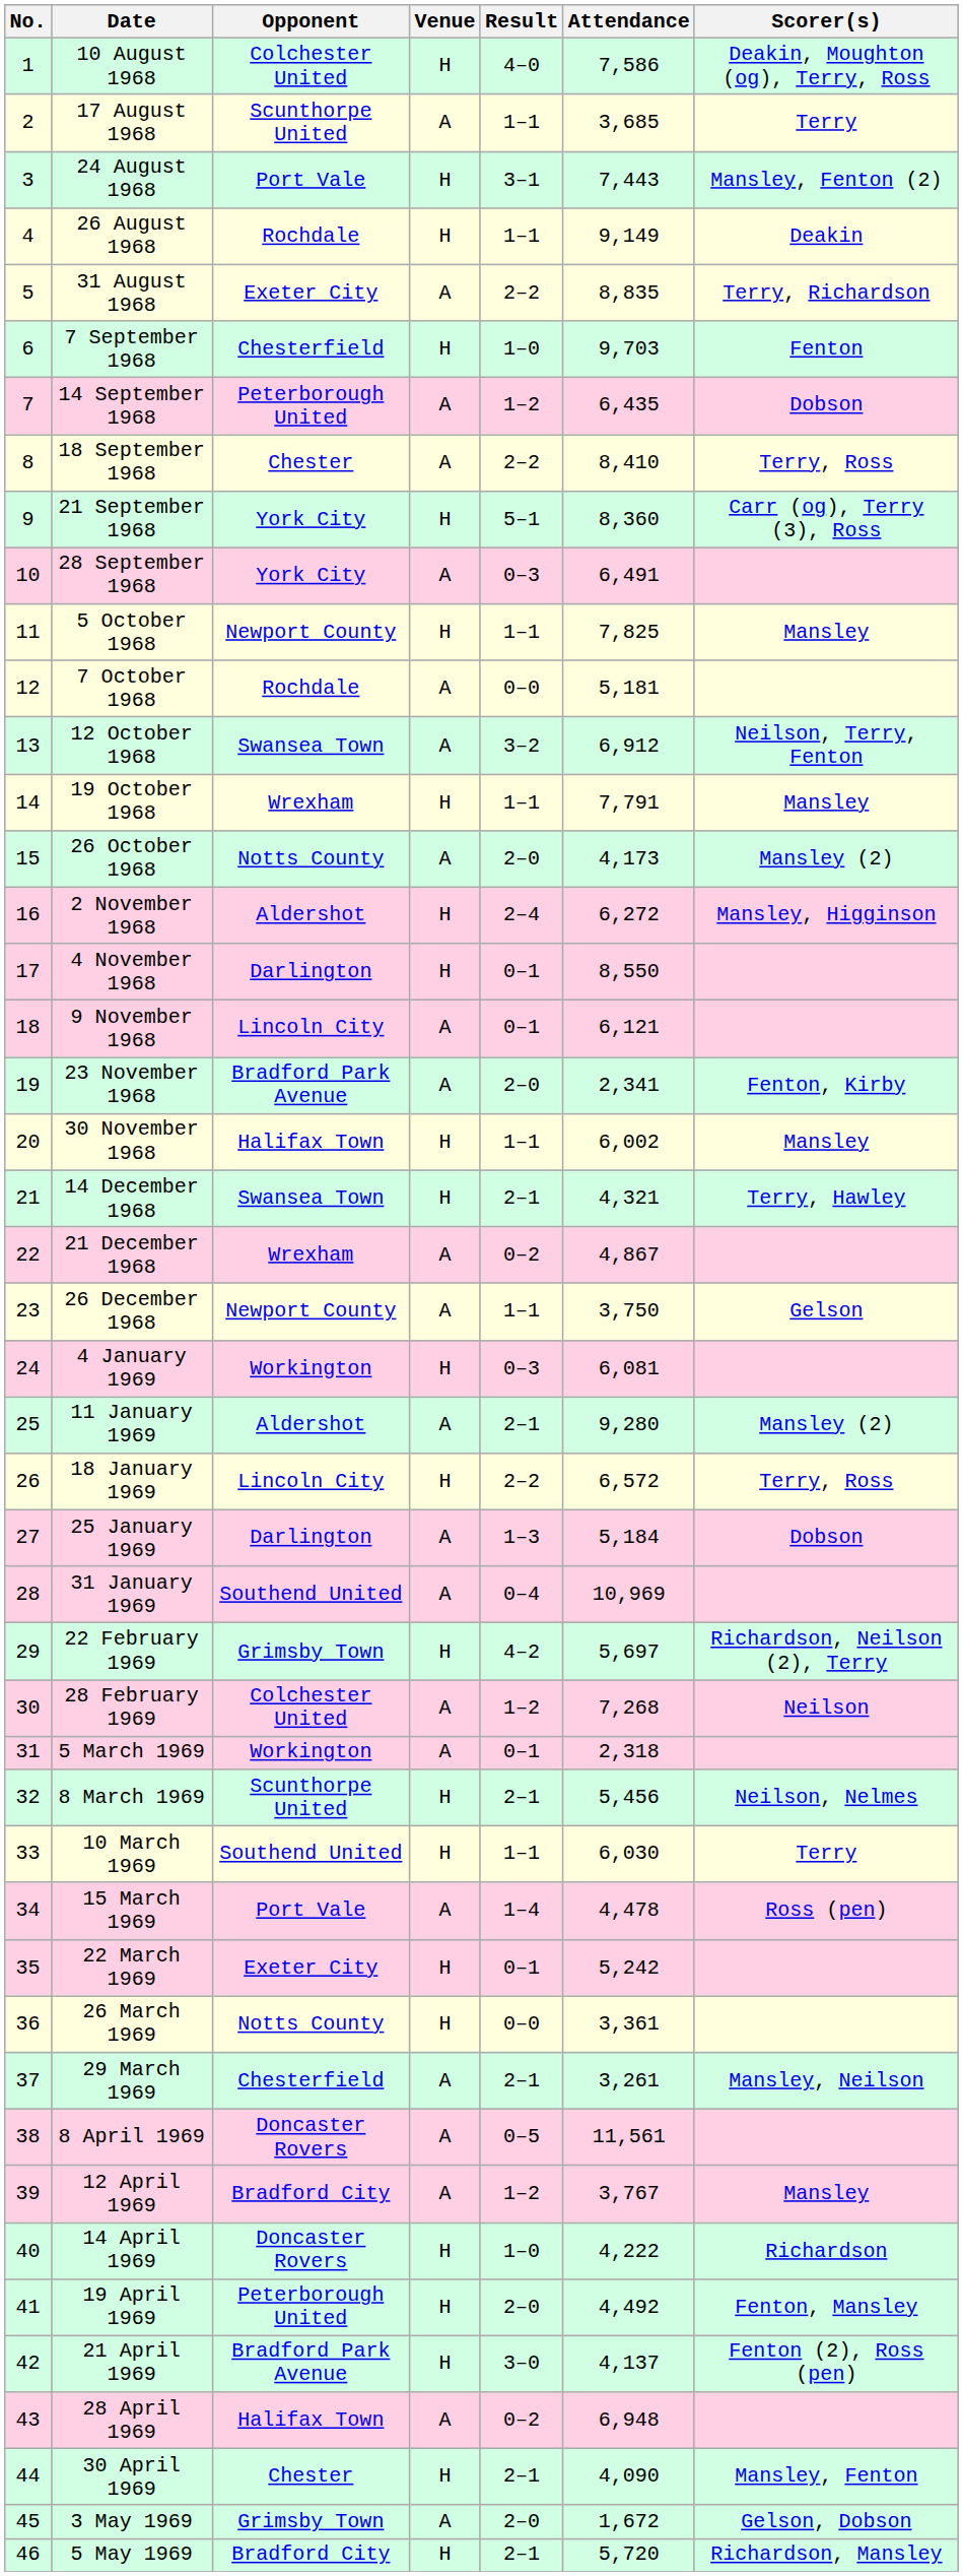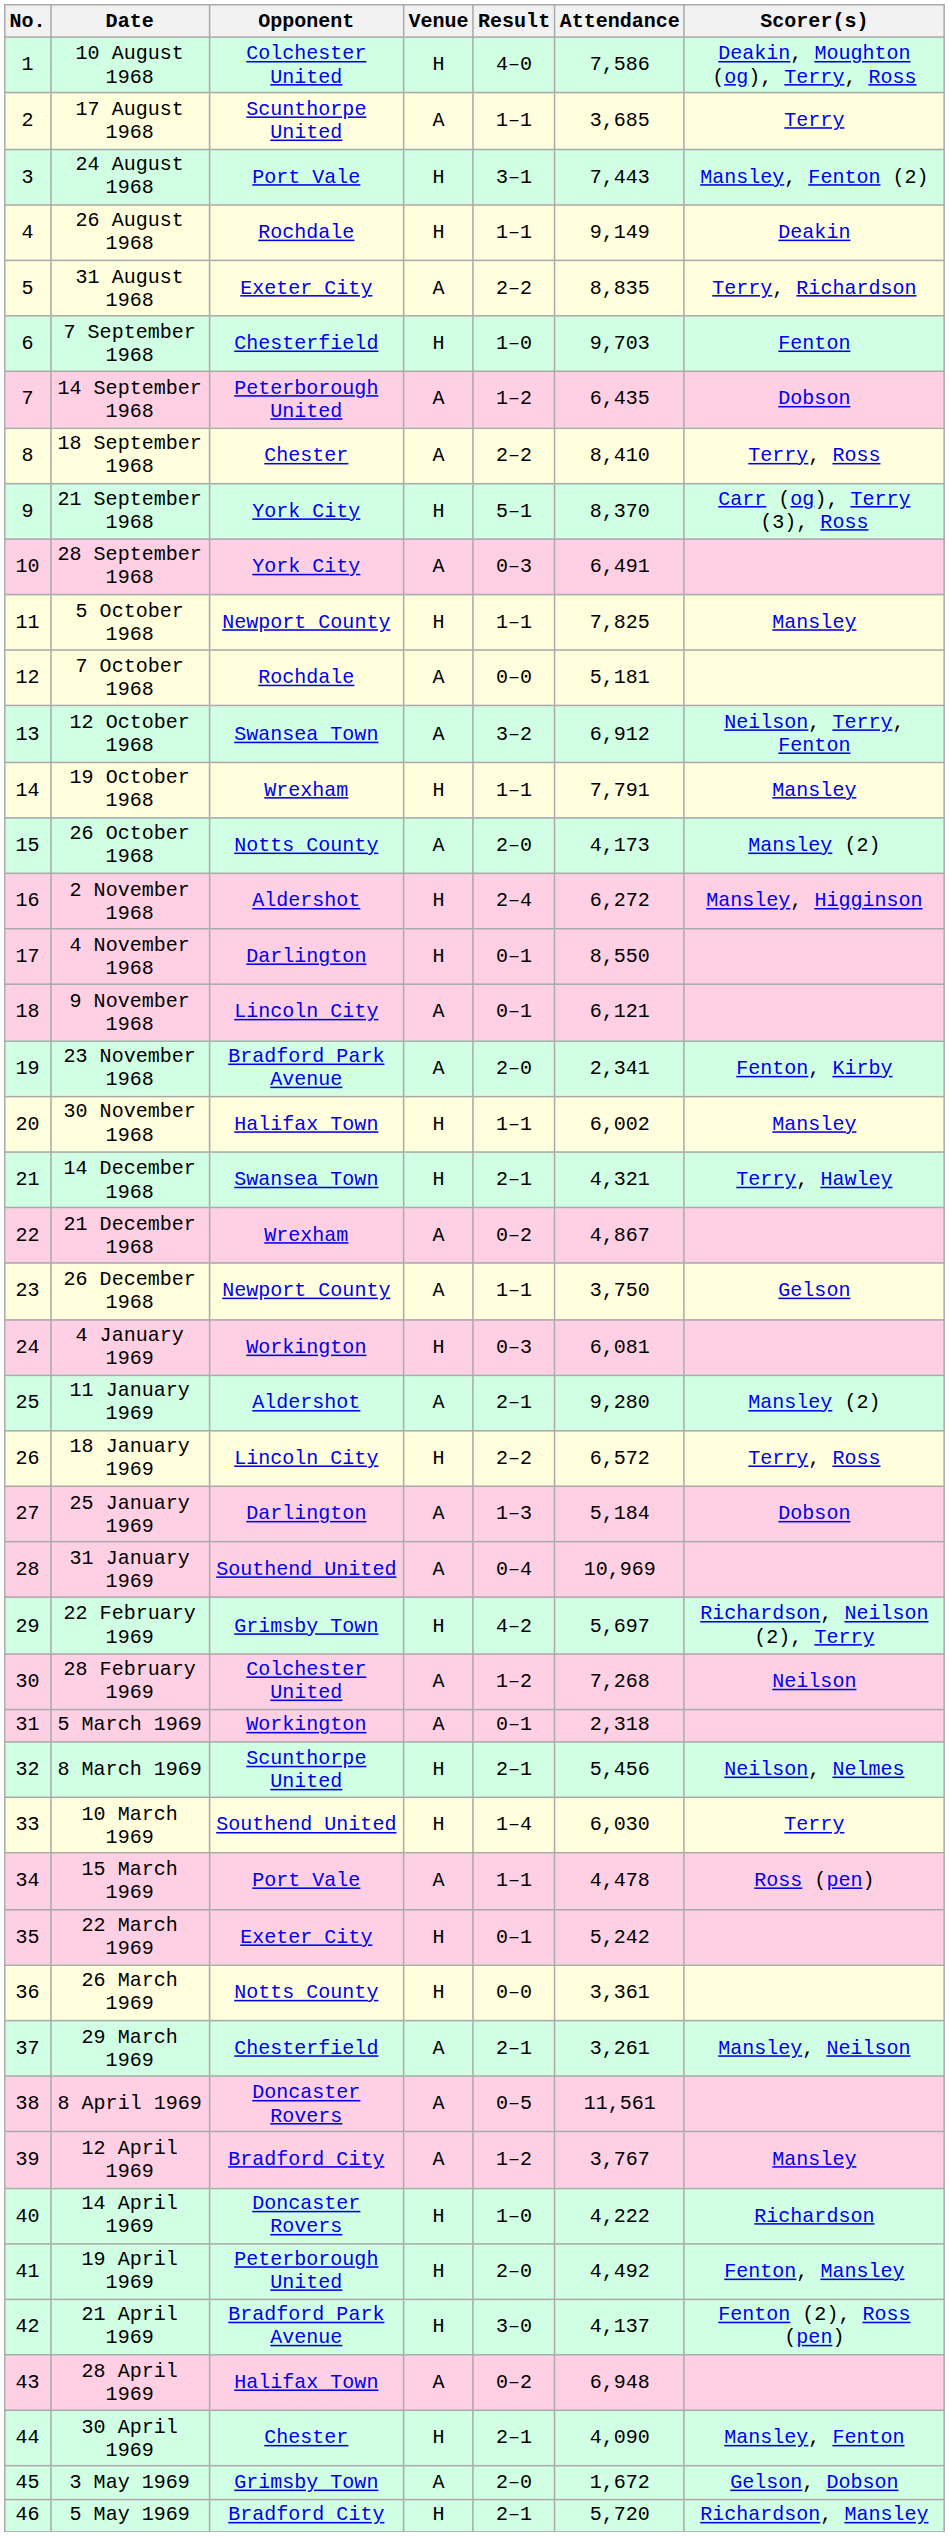21 September 1968 | Attendance: 8,360 -> 8,370
10 March 1969 | Result: 1–1 -> 1–4
15 March 1969 | Result: 1–4 -> 1–1
